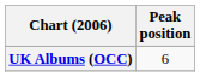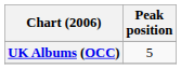UK Albums (OCC) | Peak position: 6 -> 5
